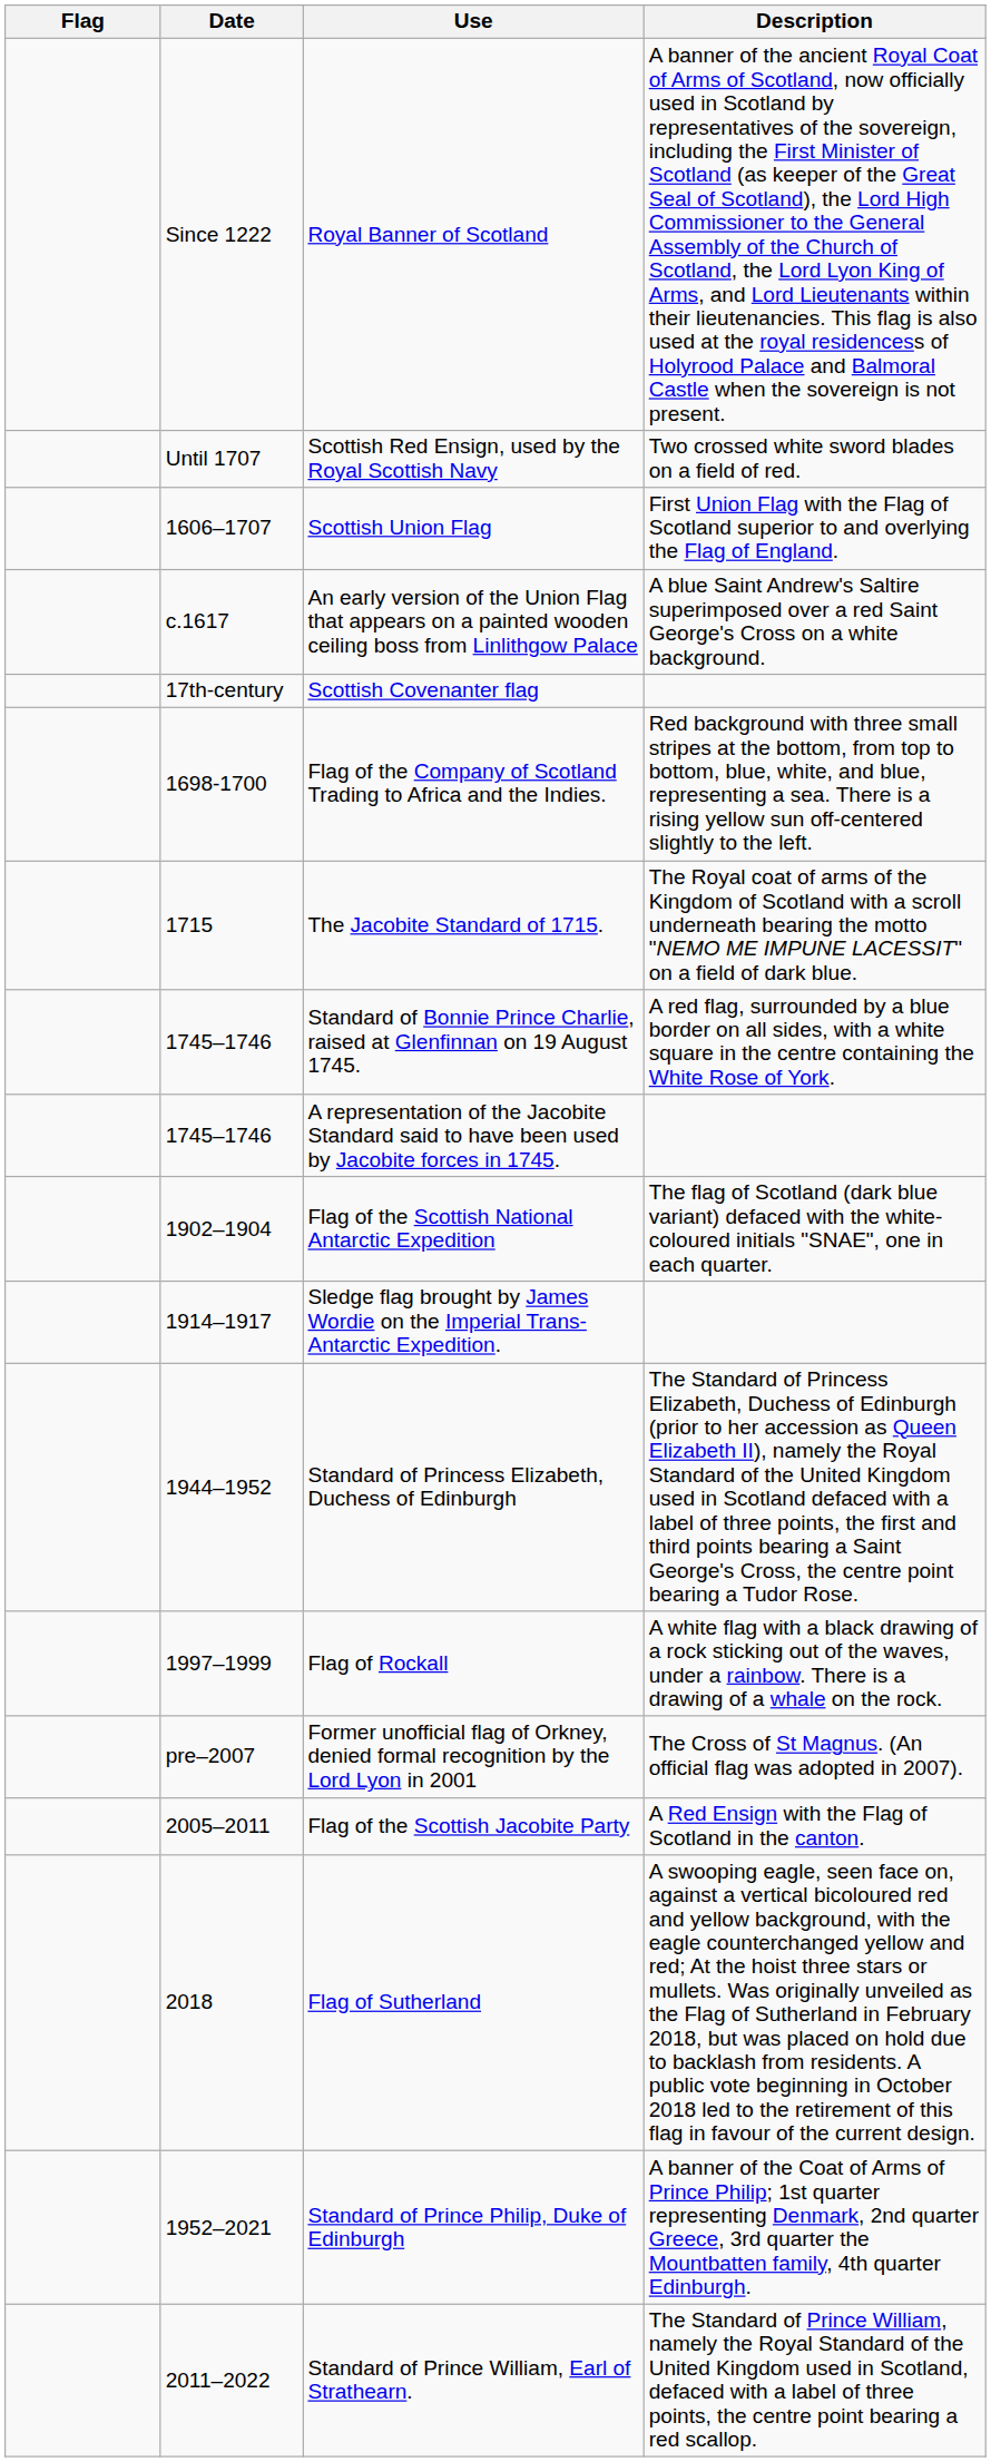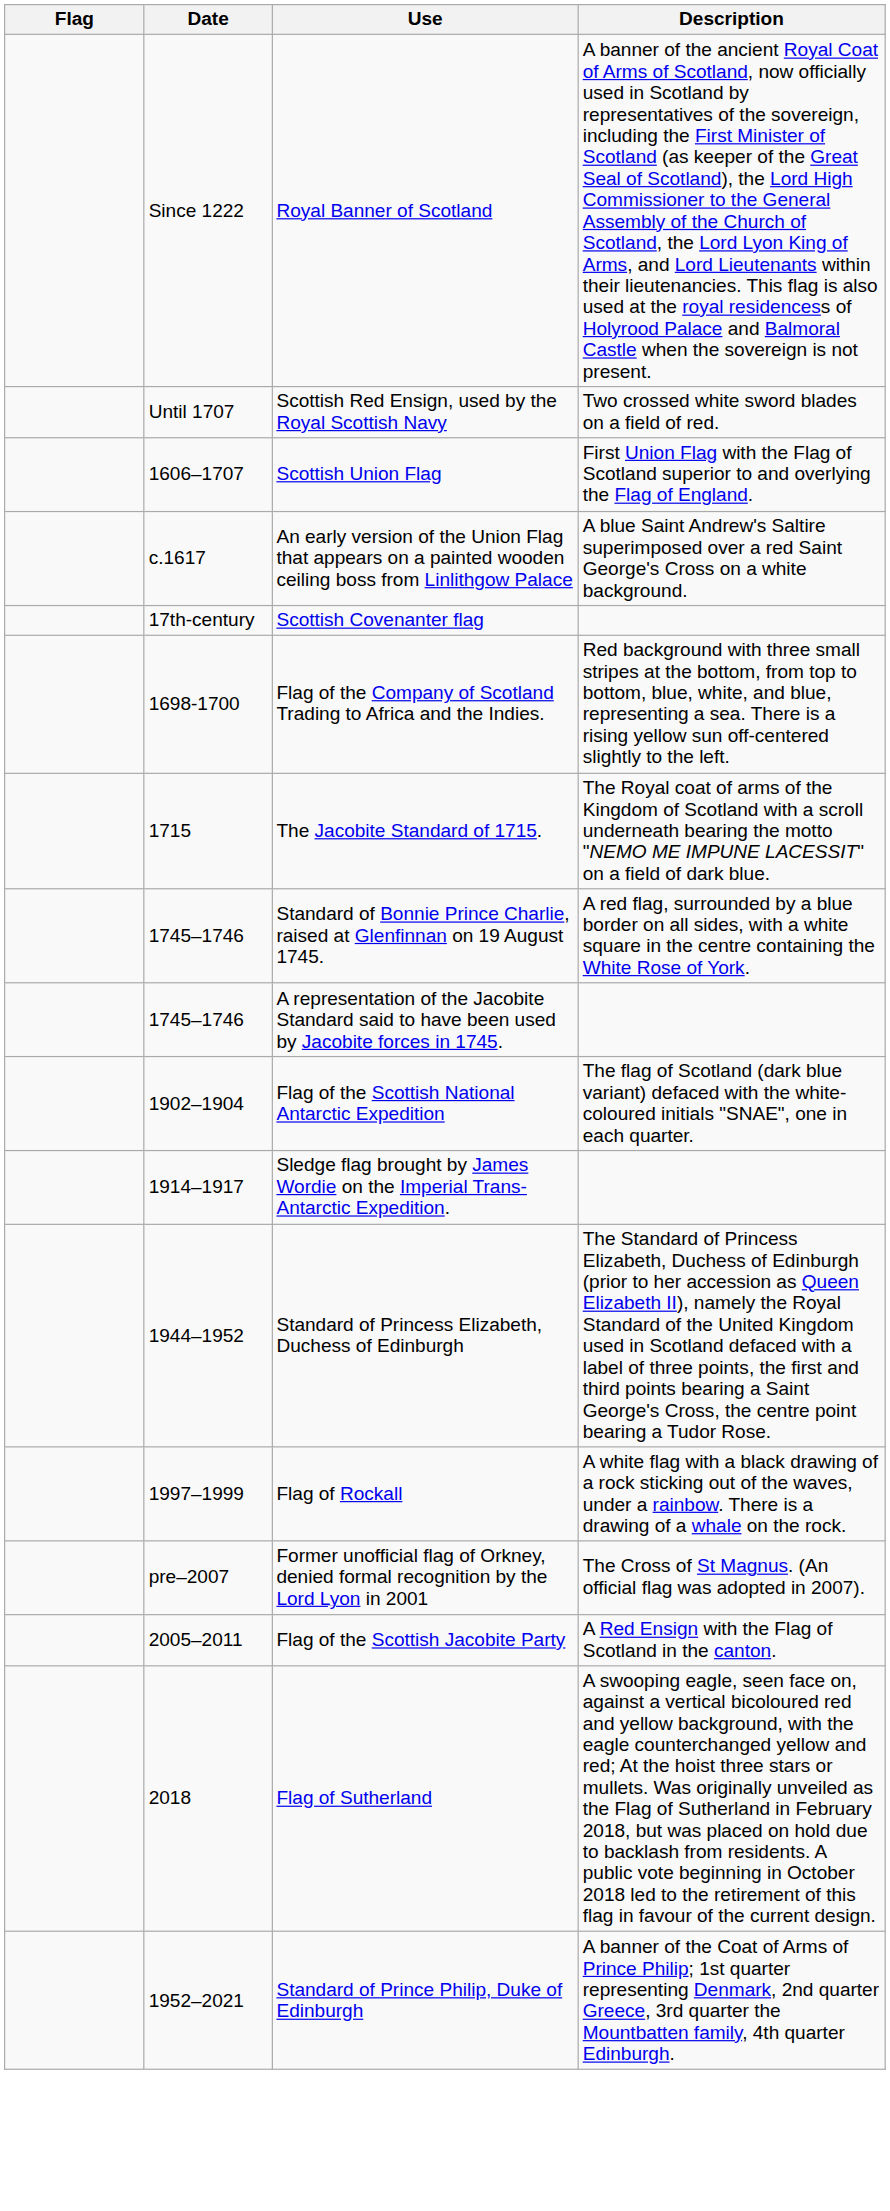- row: 2011–2022 | Standard of Prince William, Earl of Strathearn. | The Standard of Prince William, namely the Royal Standard of the United Kingdom used in Scotland, defaced with a label of three points, the centre point bearing a red scallop.
